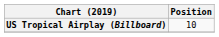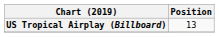US Tropical Airplay (Billboard) | Position: 10 -> 13
